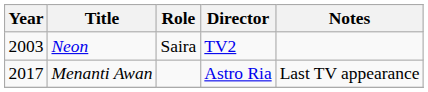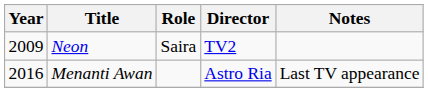Neon | Year: 2003 -> 2009
Menanti Awan | Year: 2017 -> 2016
